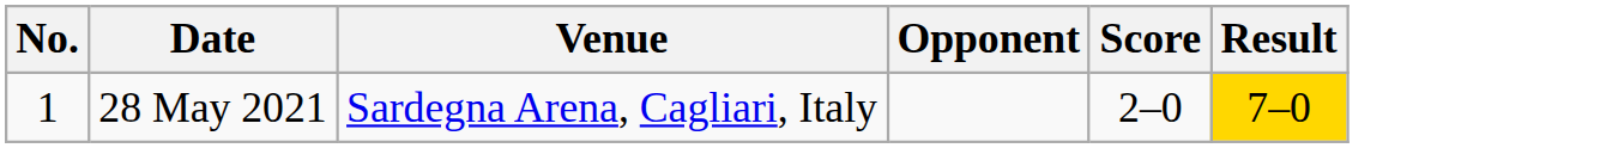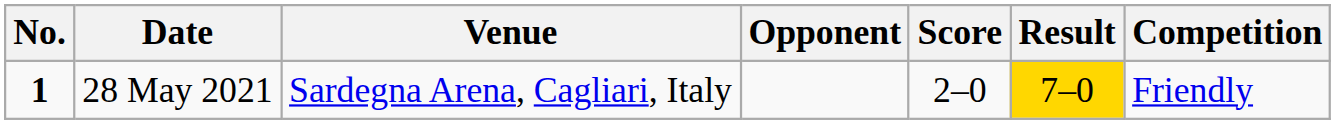+ column: Competition | Friendly
28 May 2021 | No.: normal -> bold
